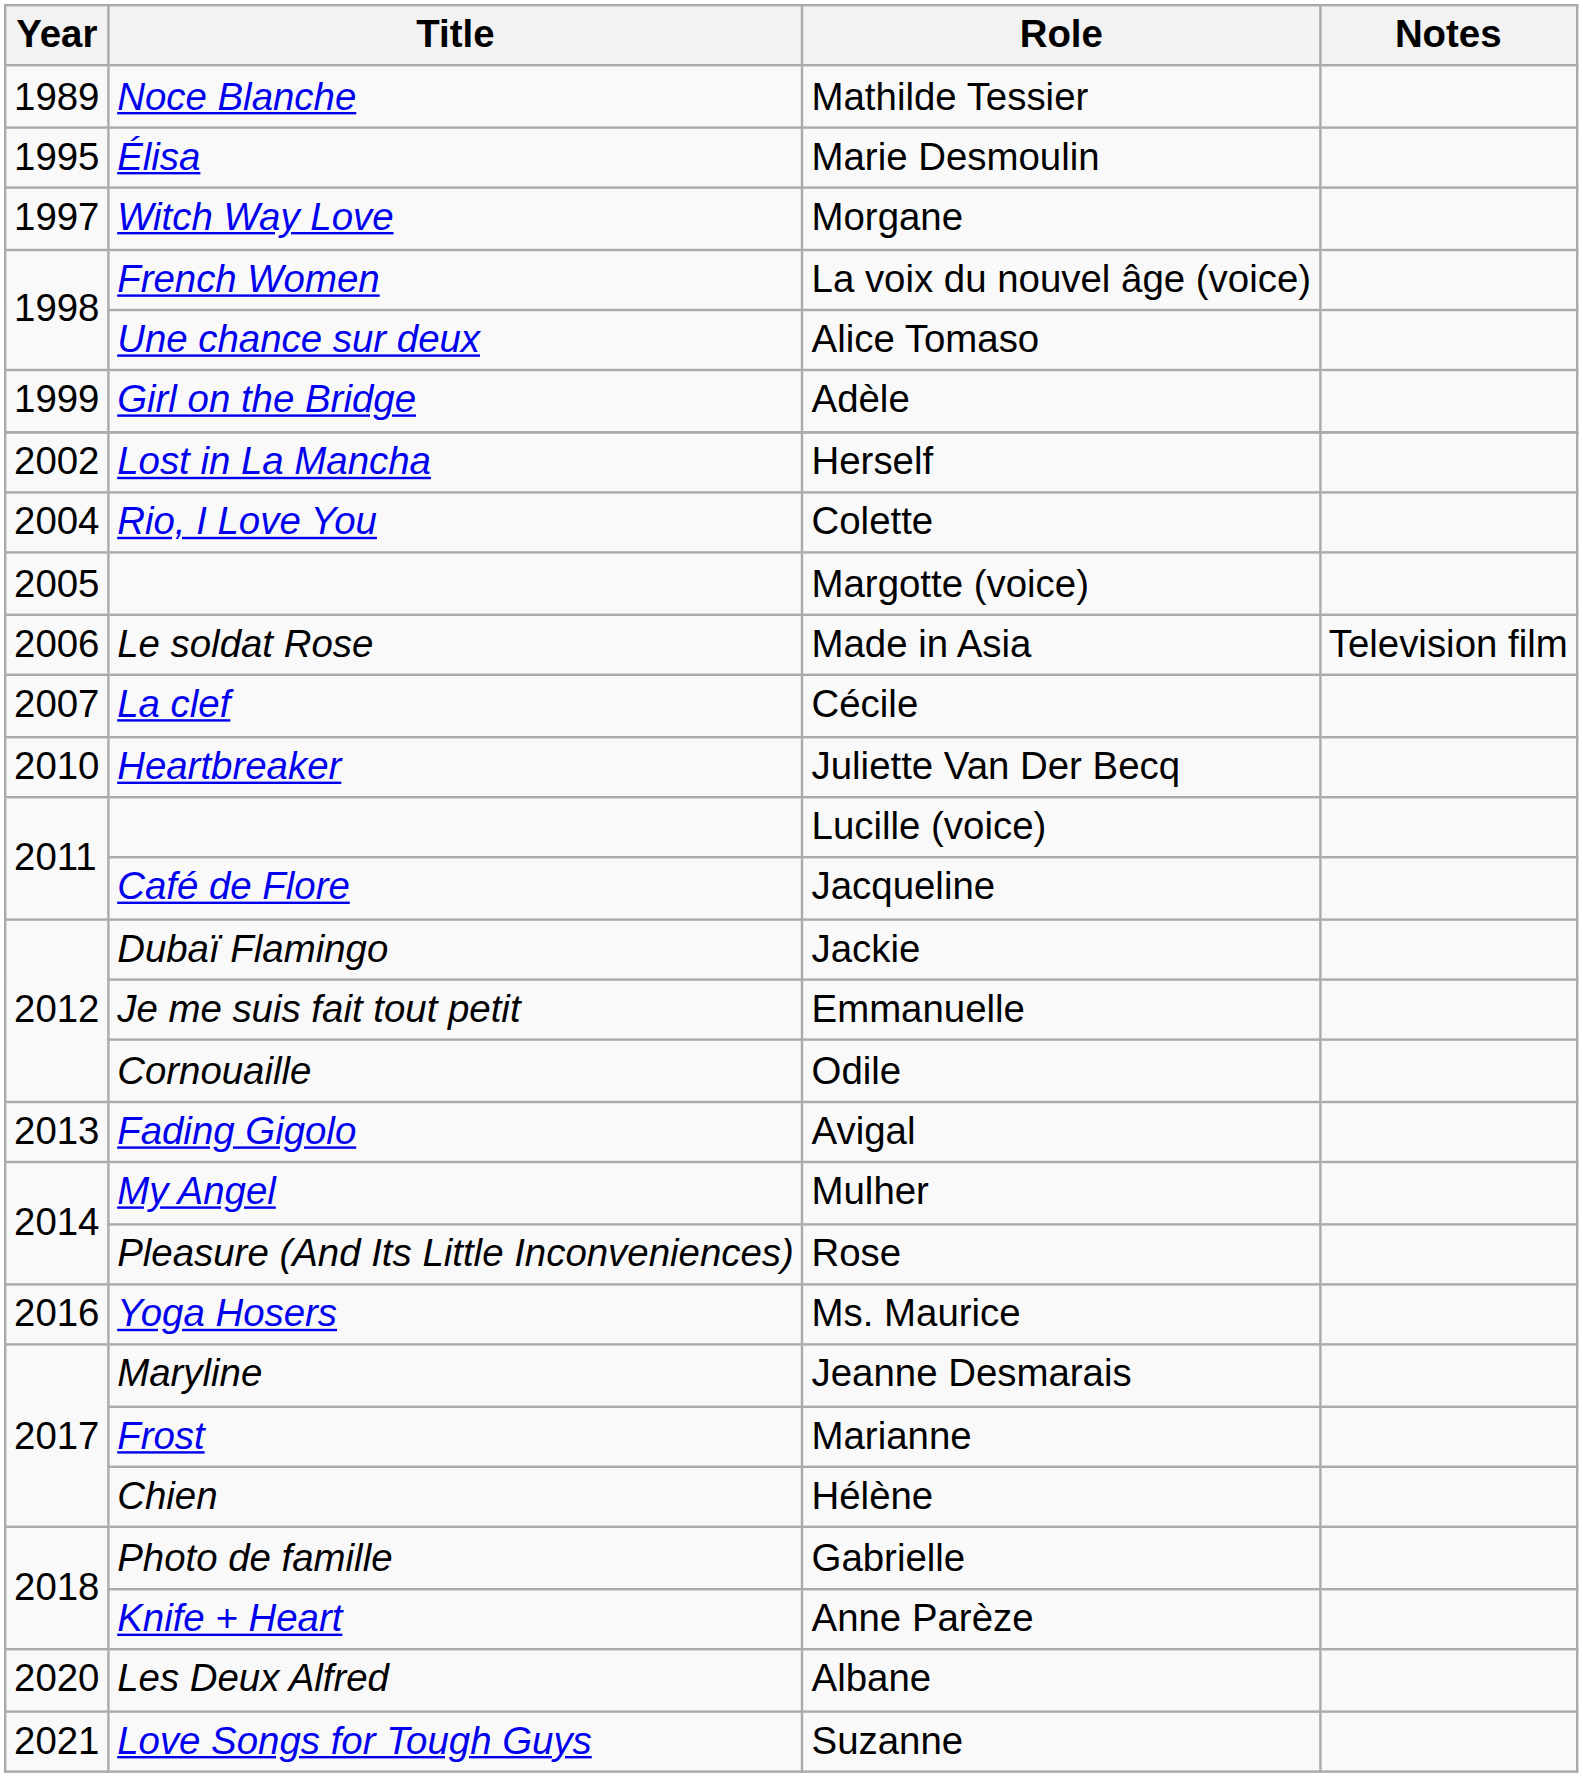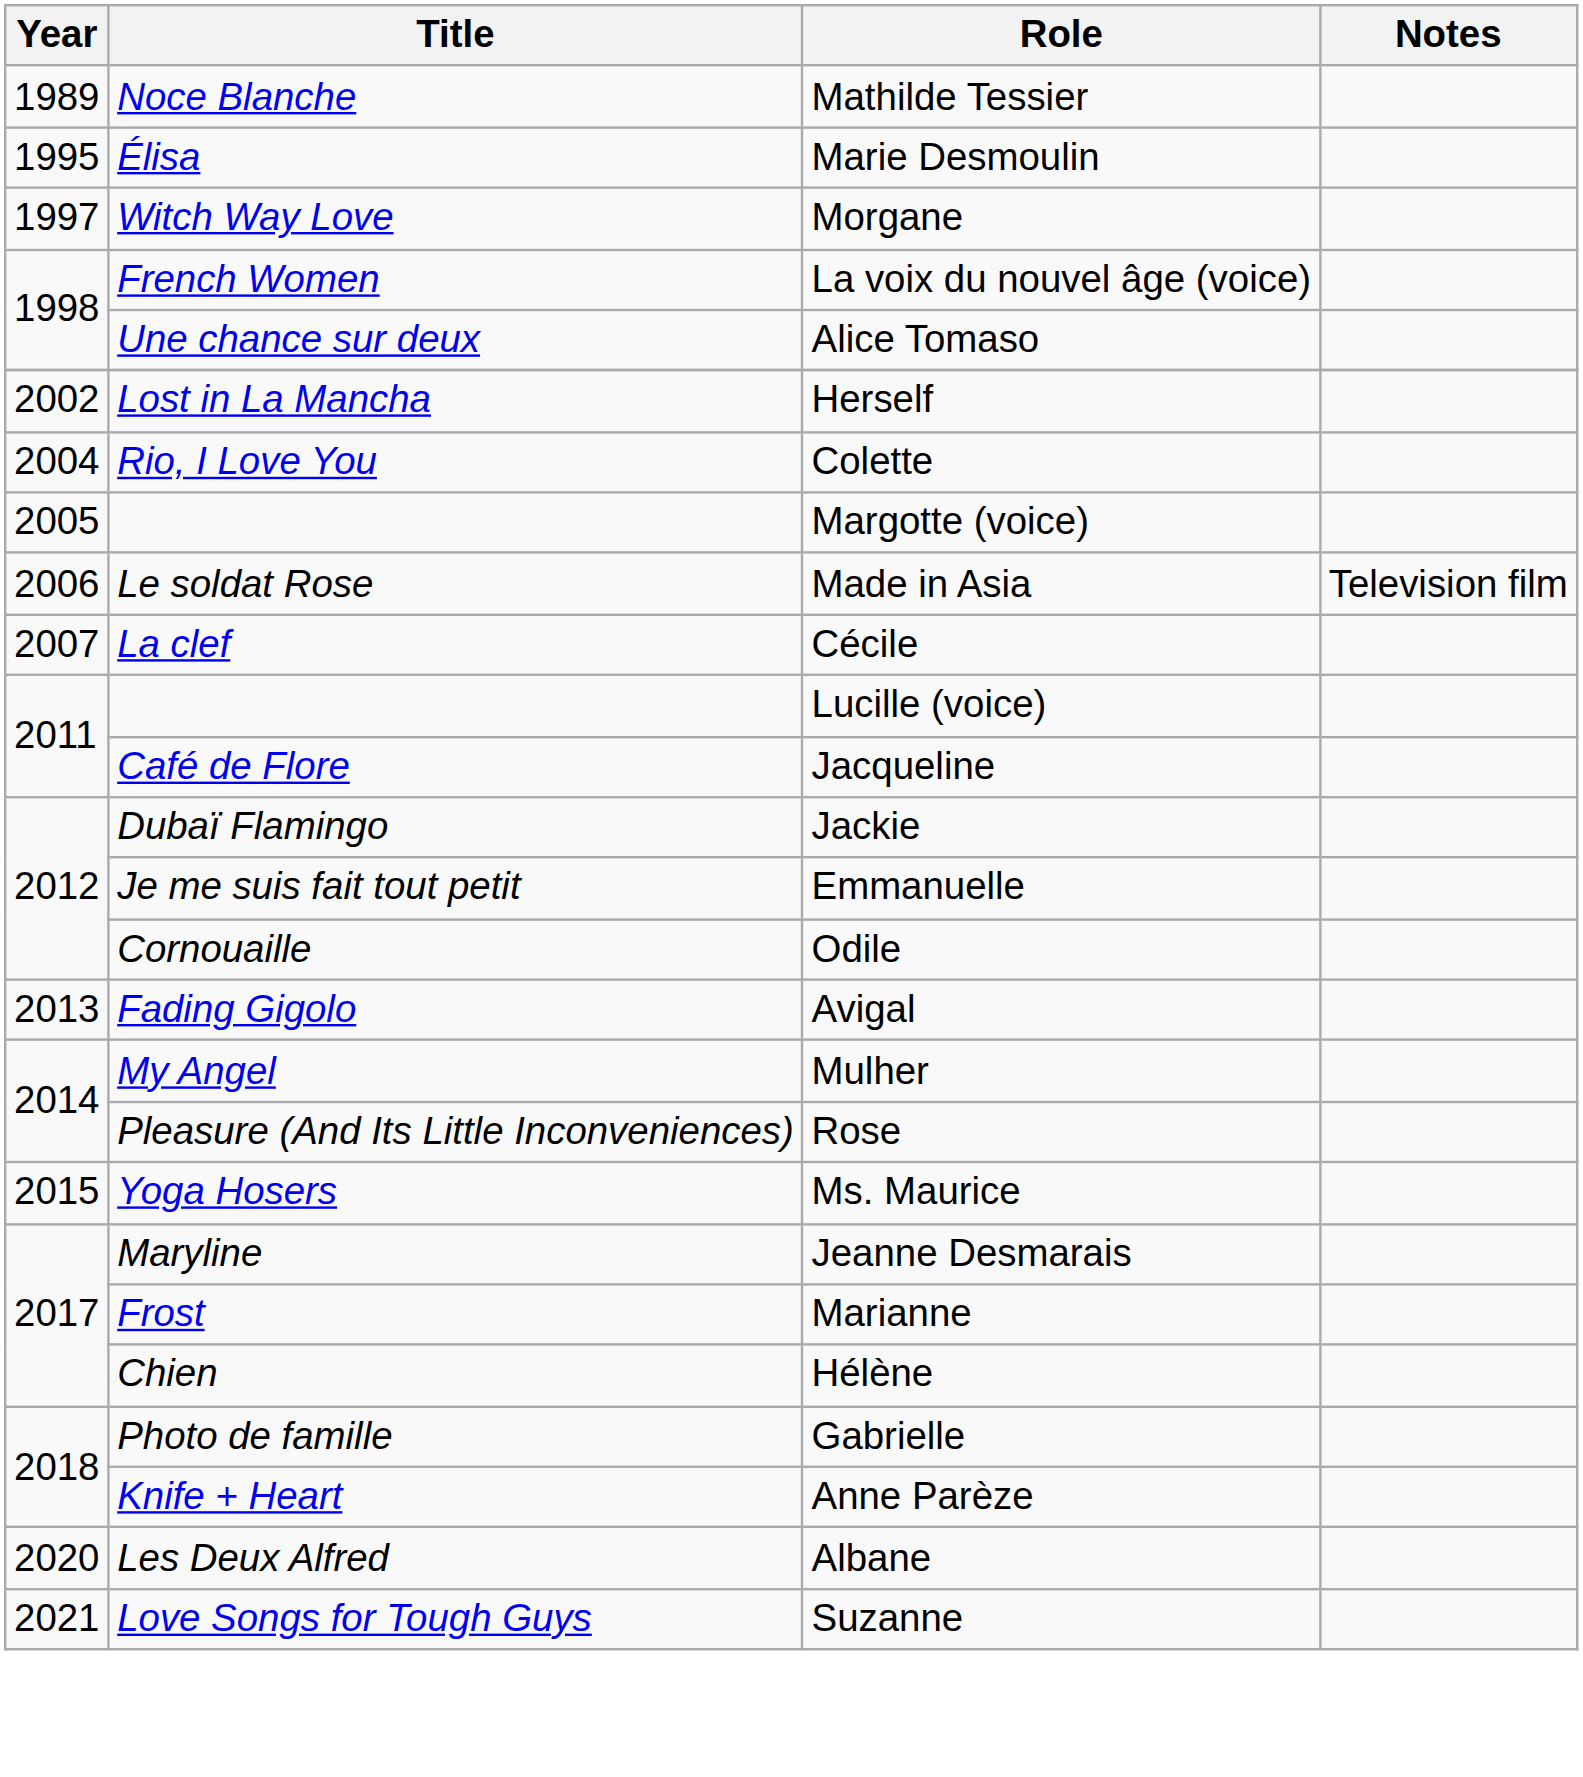- row: 1999 | Girl on the Bridge | Adèle
- row: 2010 | Heartbreaker | Juliette Van Der Becq
Ms. Maurice | Year: 2016 -> 2015
